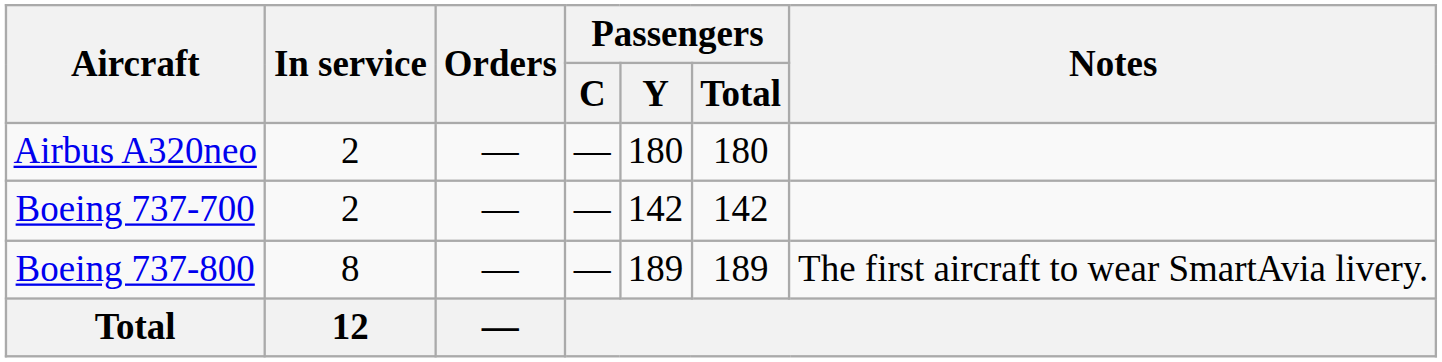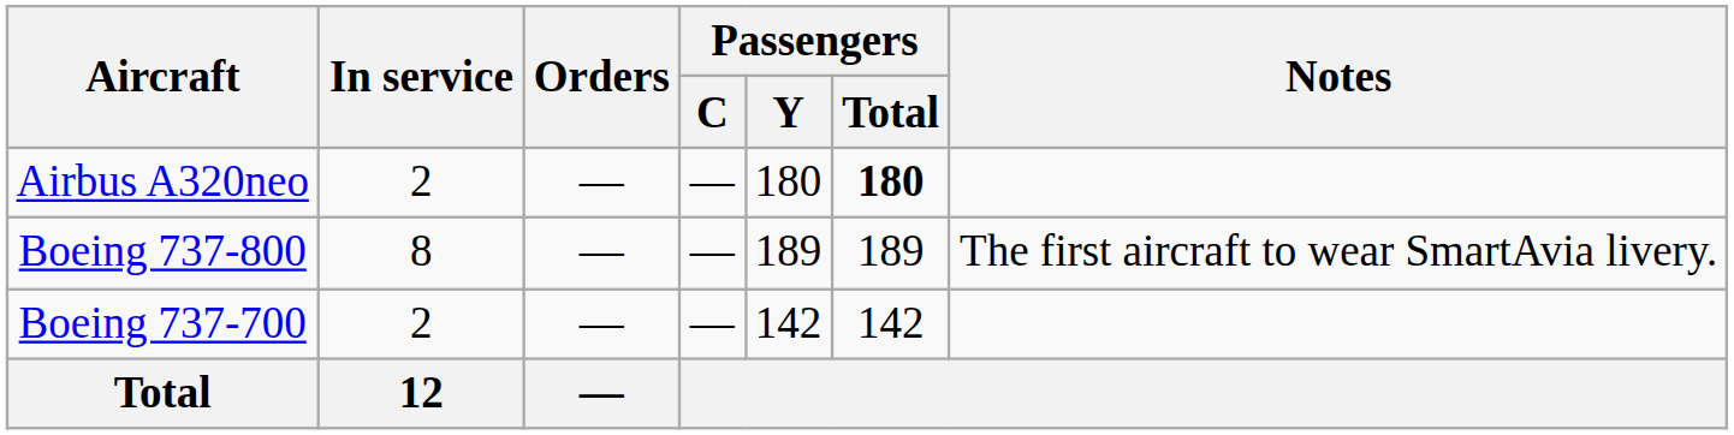Airbus A320neo | Passengers / Total: normal -> bold
rows swapped: Boeing 737-700 <-> Boeing 737-800
